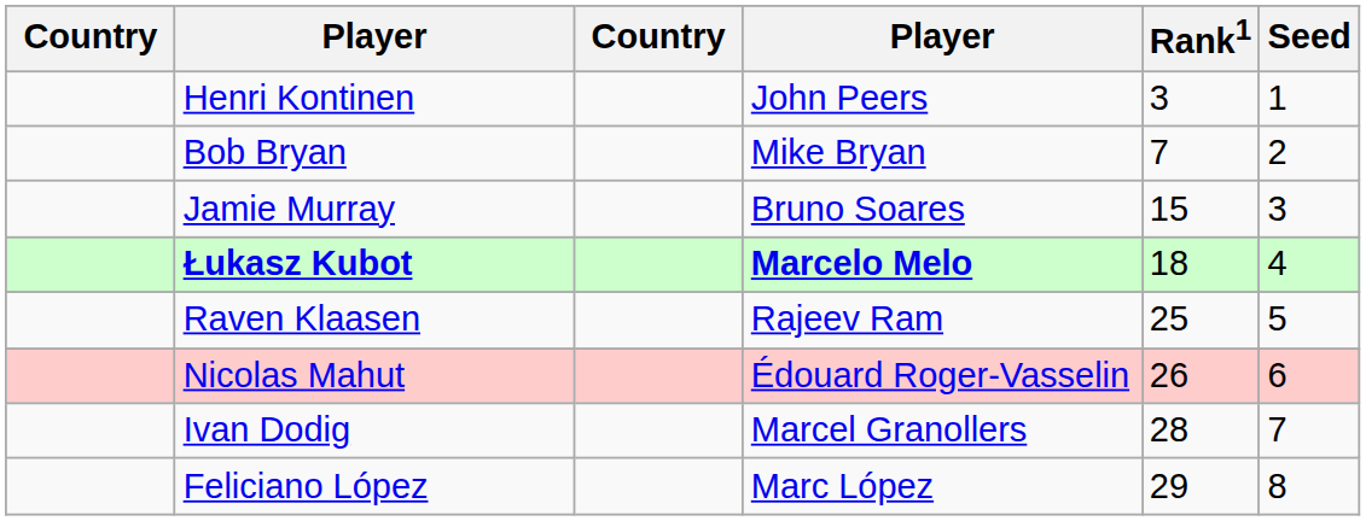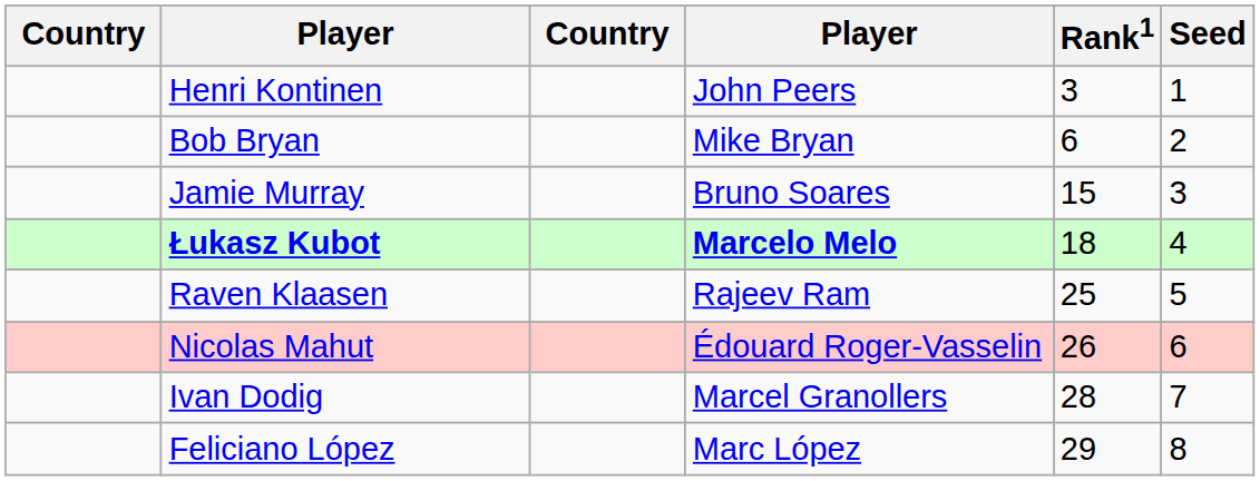Bob Bryan | Rank1: 7 -> 6
